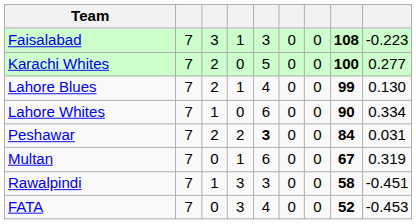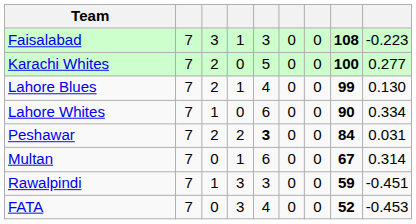Multan | column 9: 0.319 -> 0.314
Rawalpindi | column 8: 58 -> 59
